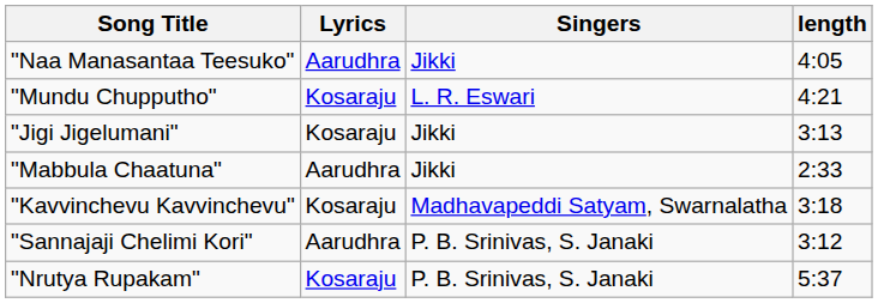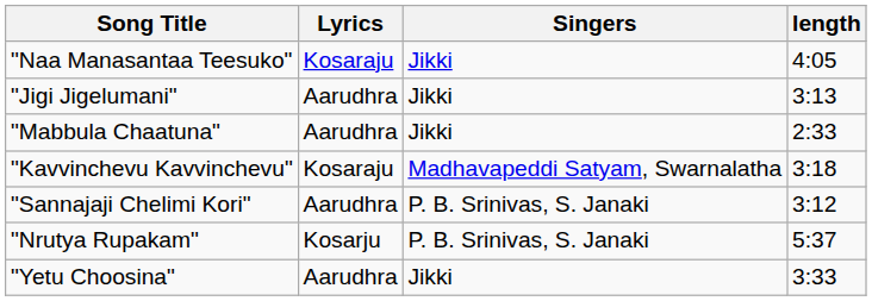"Naa Manasantaa Teesuko" | Lyrics: Aarudhra -> Kosaraju
- row: "Mundu Chupputho" | Kosaraju | L. R. Eswari | 4:21
"Jigi Jigelumani" | Lyrics: Kosaraju -> Aarudhra
"Nrutya Rupakam" | Lyrics: Kosaraju -> Kosarju
+ row: "Yetu Choosina" | Aarudhra | Jikki | 3:33
